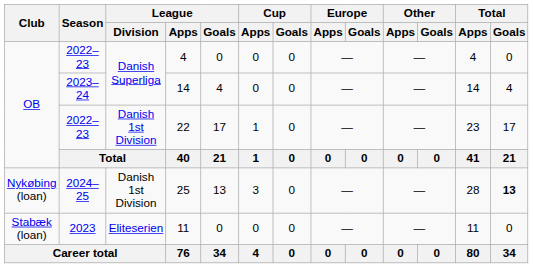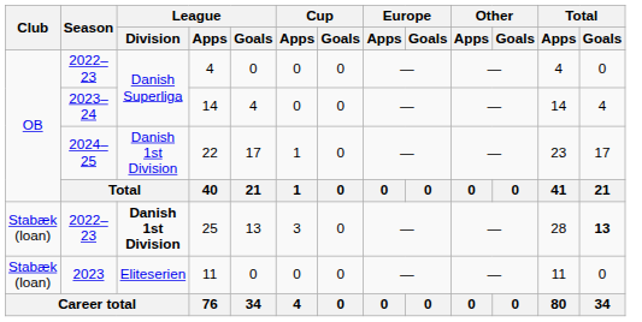22 | Season: 2022–23 -> 2024–25
25 | Club: Nykøbing (loan) -> Stabæk (loan)
25 | Season: 2024–25 -> 2022–23
25 | League / Division: normal -> bold
